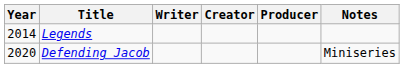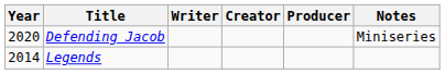rows swapped: Legends <-> Defending Jacob
